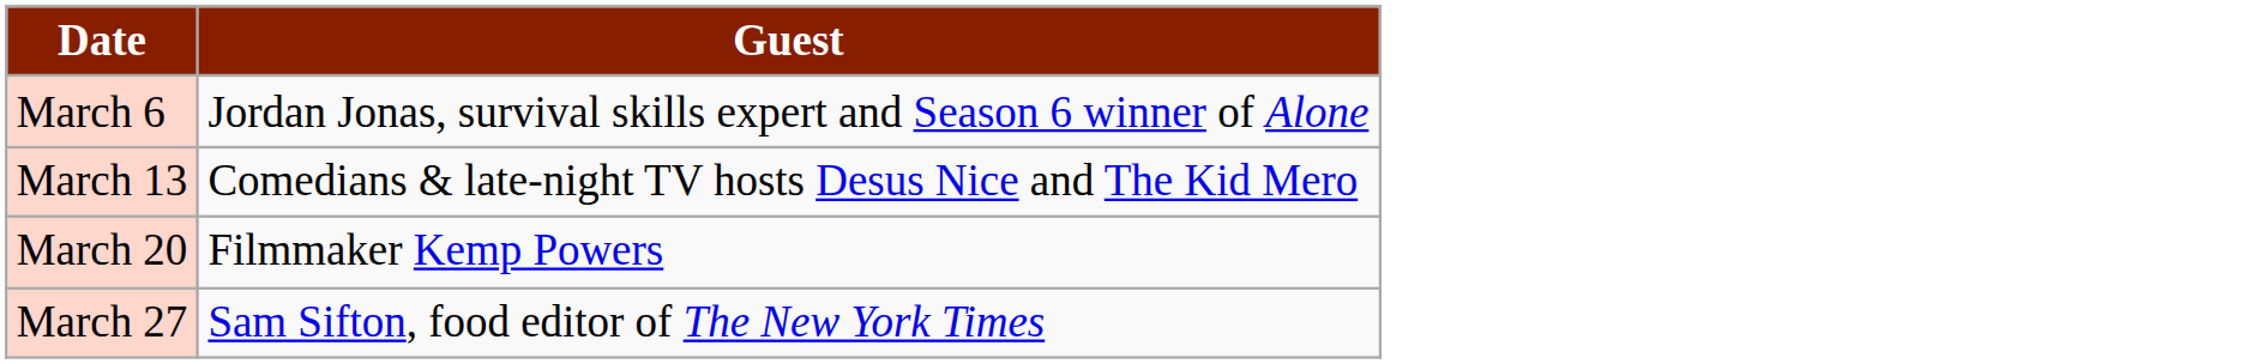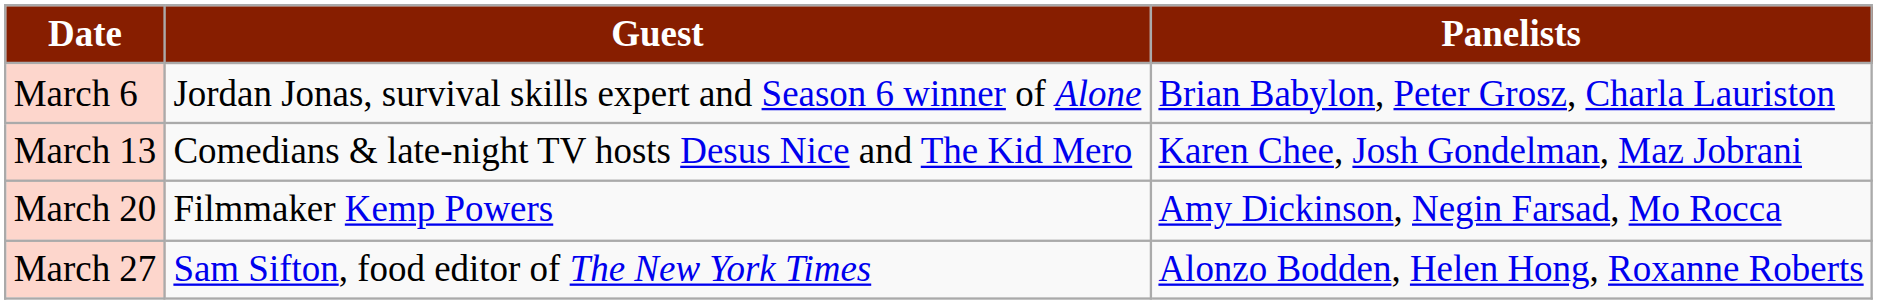+ column: Panelists | Brian Babylon, Peter Grosz, Charla Lauriston | Karen Chee, Josh Gondelman, Maz Jobrani | Amy Dickinson, Negin Farsad, Mo Rocca | Alonzo Bodden, Helen Hong, Roxanne Roberts
